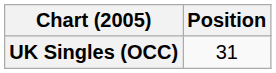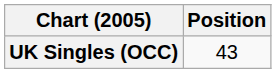UK Singles (OCC) | Position: 31 -> 43
